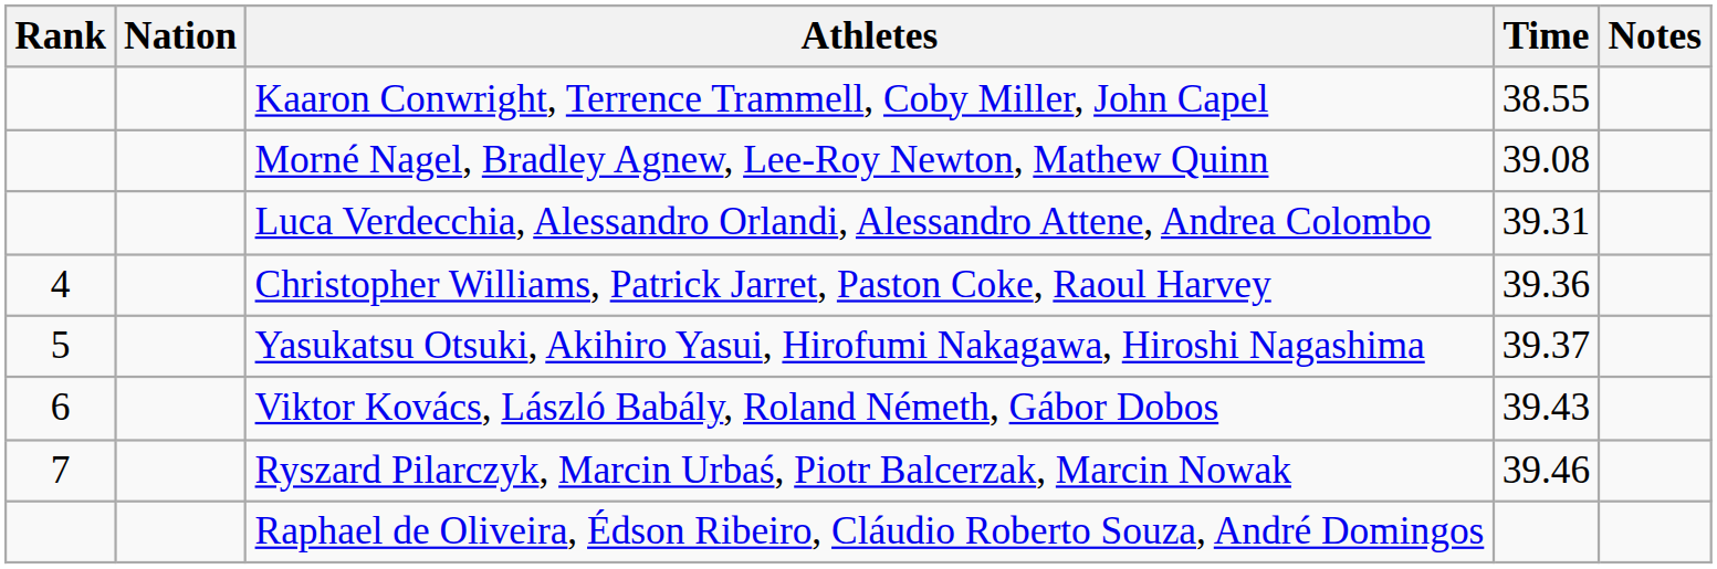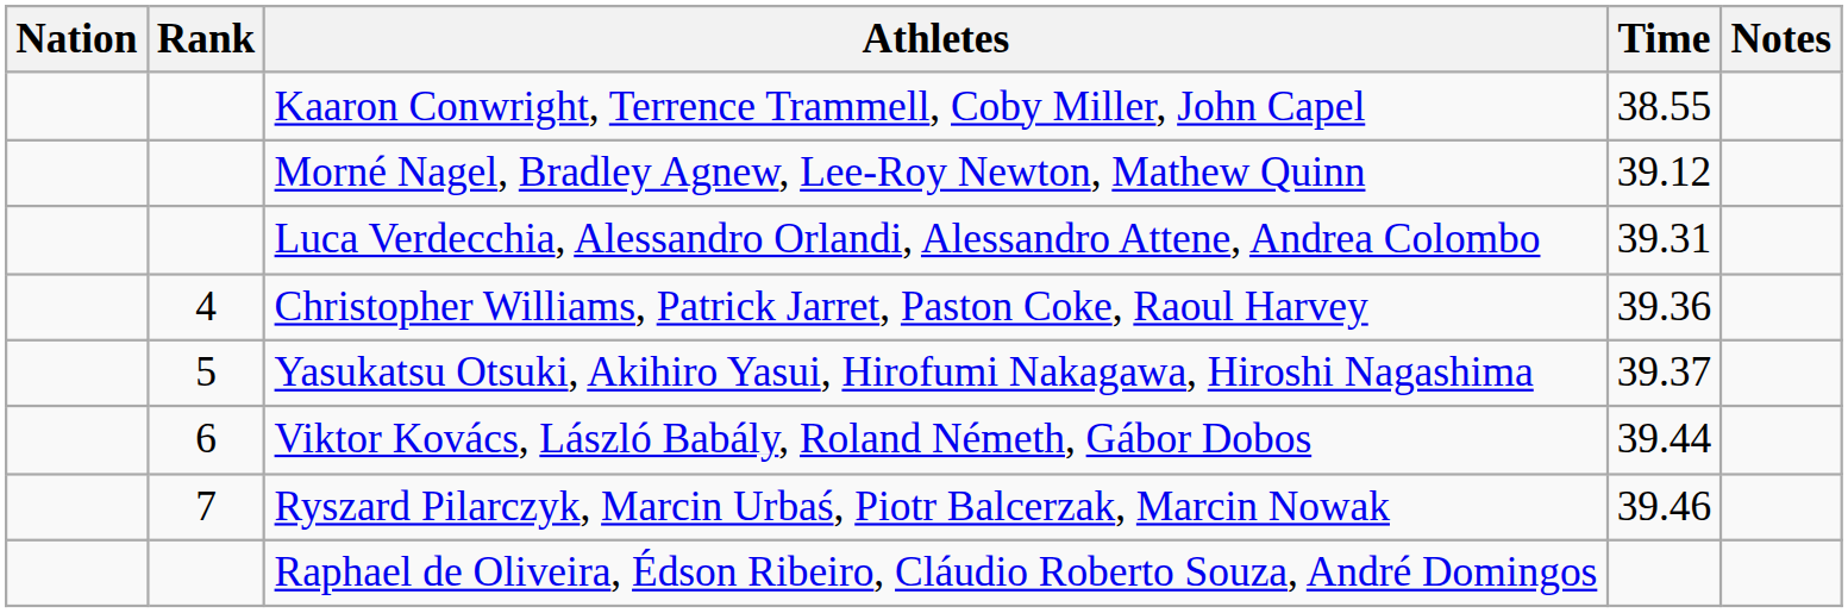columns swapped: Rank <-> Nation
Morné Nagel, Bradley Agnew, Lee-Roy Newton, Mathew Quinn | Time: 39.08 -> 39.12
Viktor Kovács, László Babály, Roland Németh, Gábor Dobos | Time: 39.43 -> 39.44
